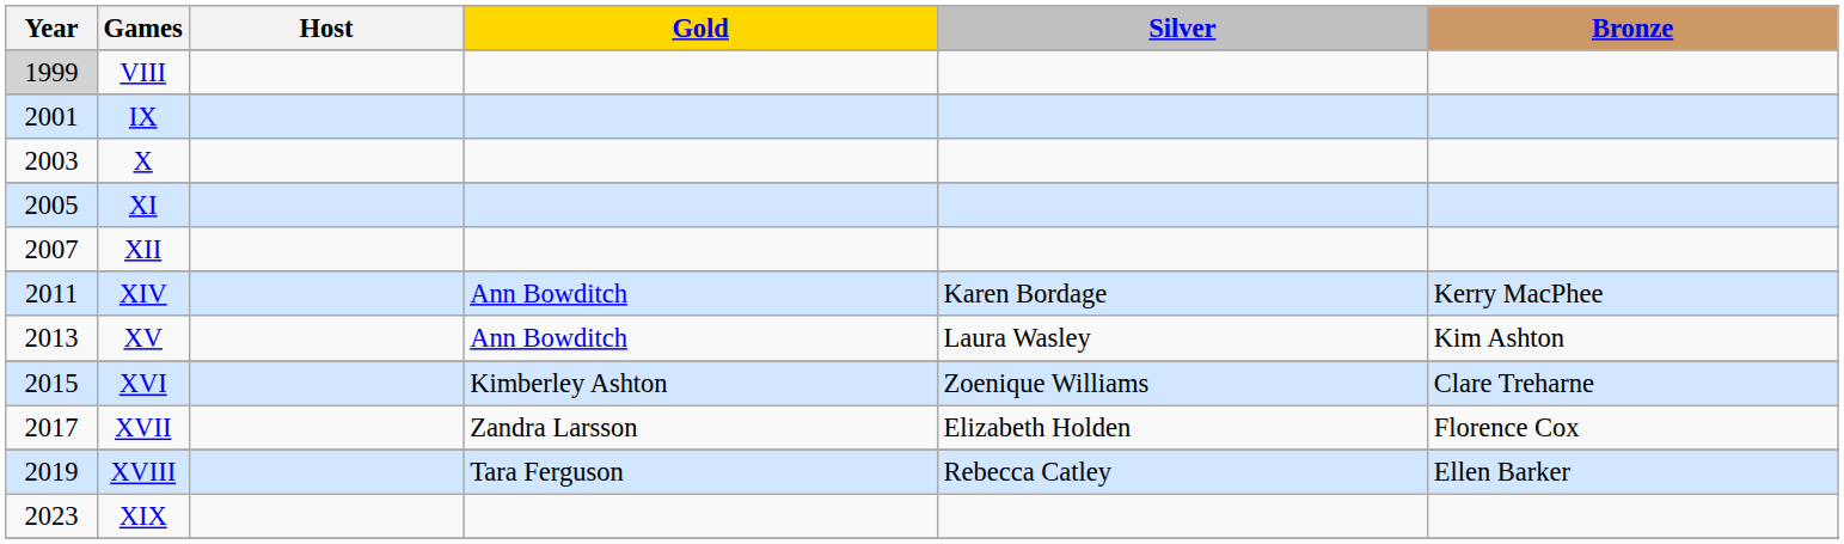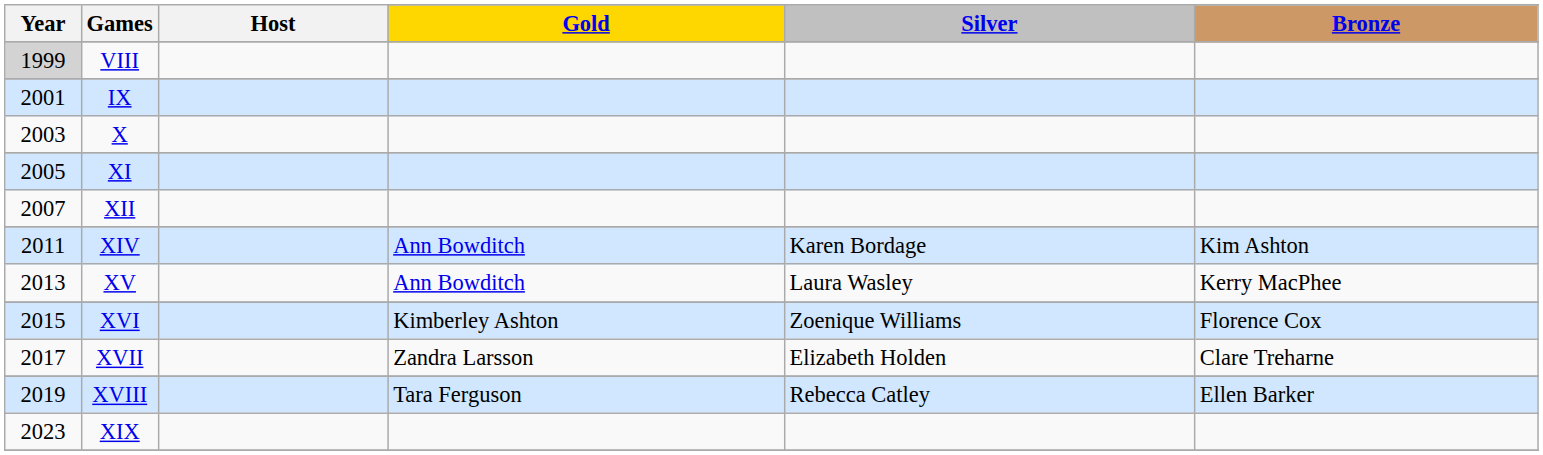XIV | Bronze: Kerry MacPhee -> Kim Ashton
XV | Bronze: Kim Ashton -> Kerry MacPhee
XVI | Bronze: Clare Treharne -> Florence Cox
XVII | Bronze: Florence Cox -> Clare Treharne
